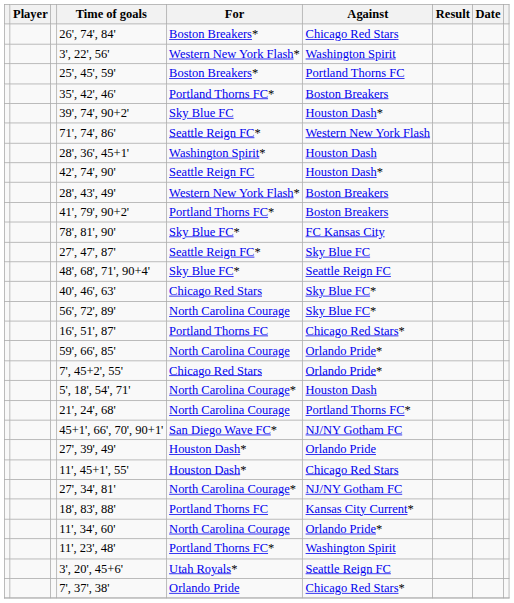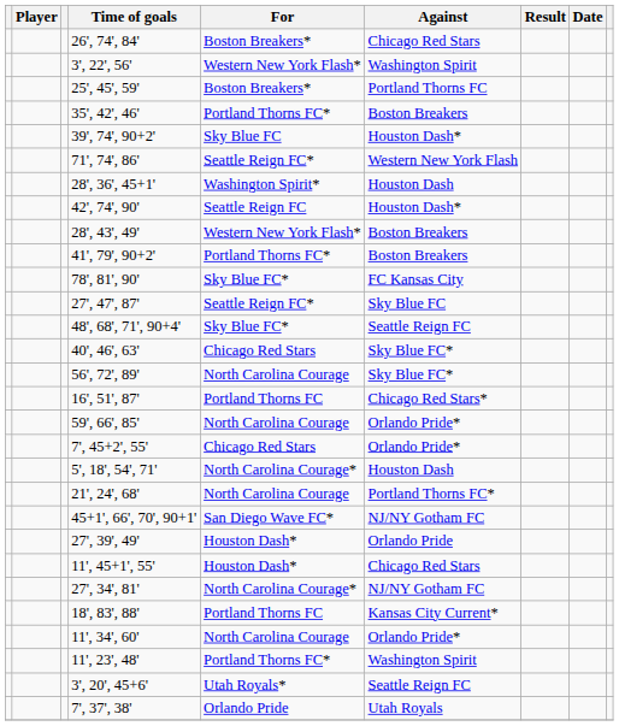7', 37', 38' | Against: Chicago Red Stars* -> Utah Royals
